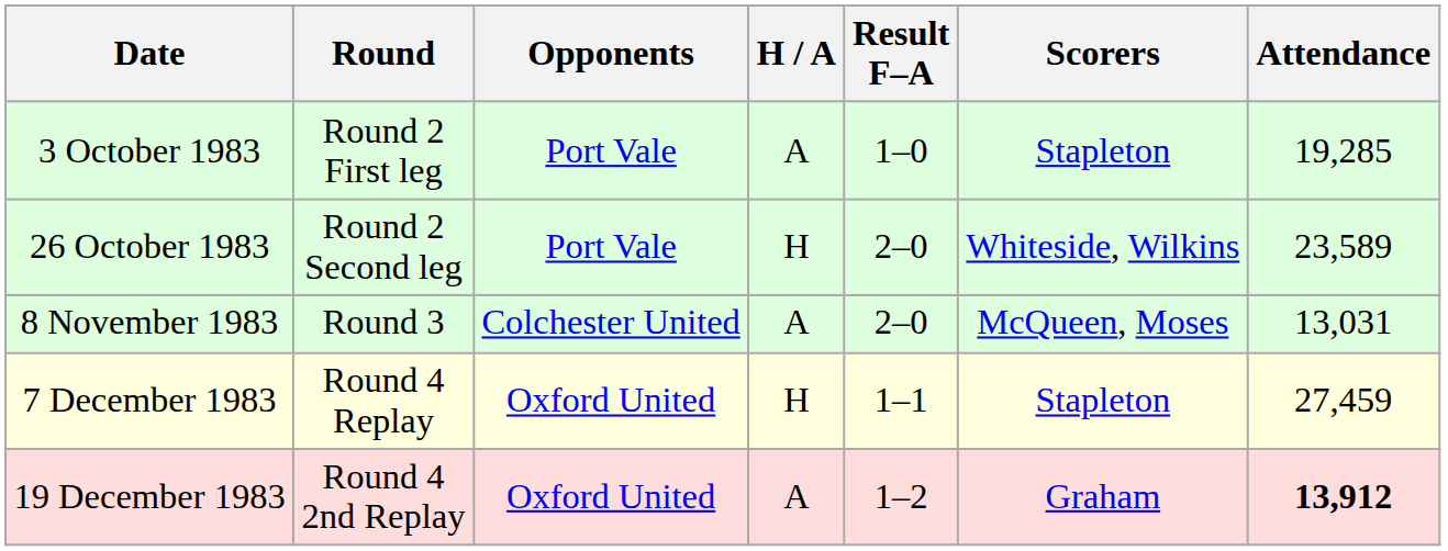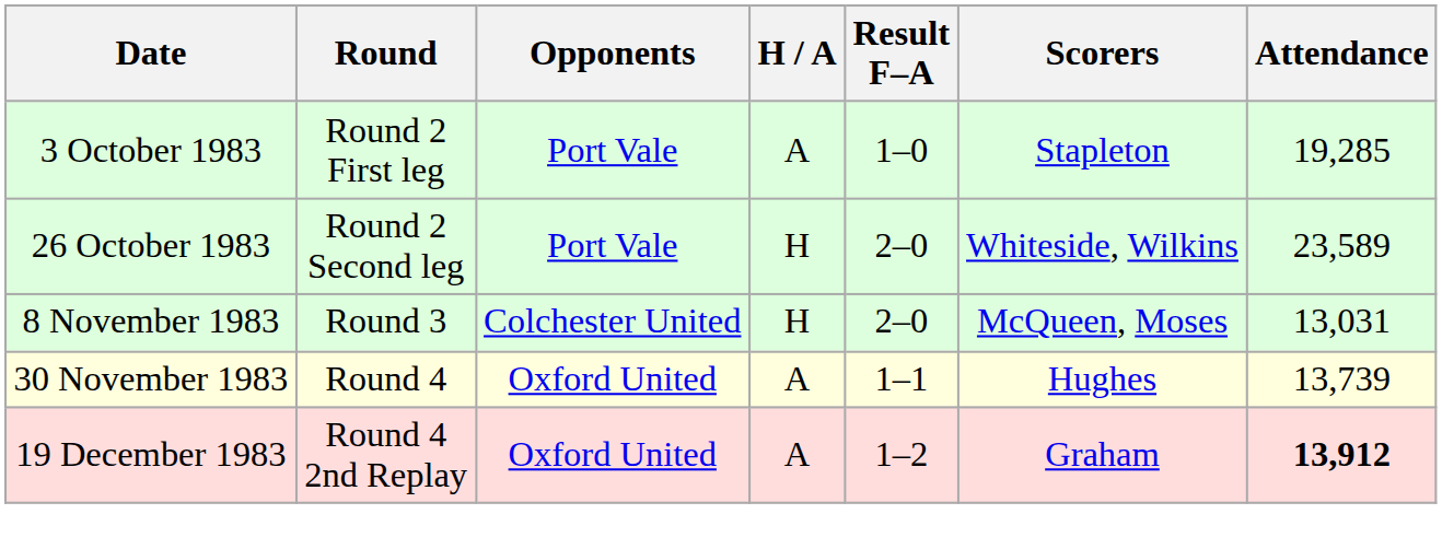8 November 1983 | H / A: A -> H
+ row: 30 November 1983 | Round 4 | Oxford United | A | 1–1 | Hughes | 13,739
- row: 7 December 1983 | Round 4 Replay | Oxford United | H | 1–1 | Stapleton | 27,459
